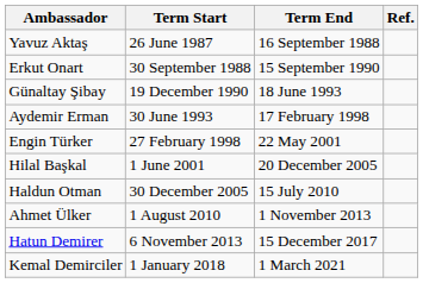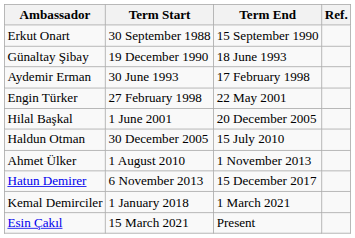- row: Yavuz Aktaş | 26 June 1987 | 16 September 1988
+ row: Esin Çakıl | 15 March 2021 | Present
